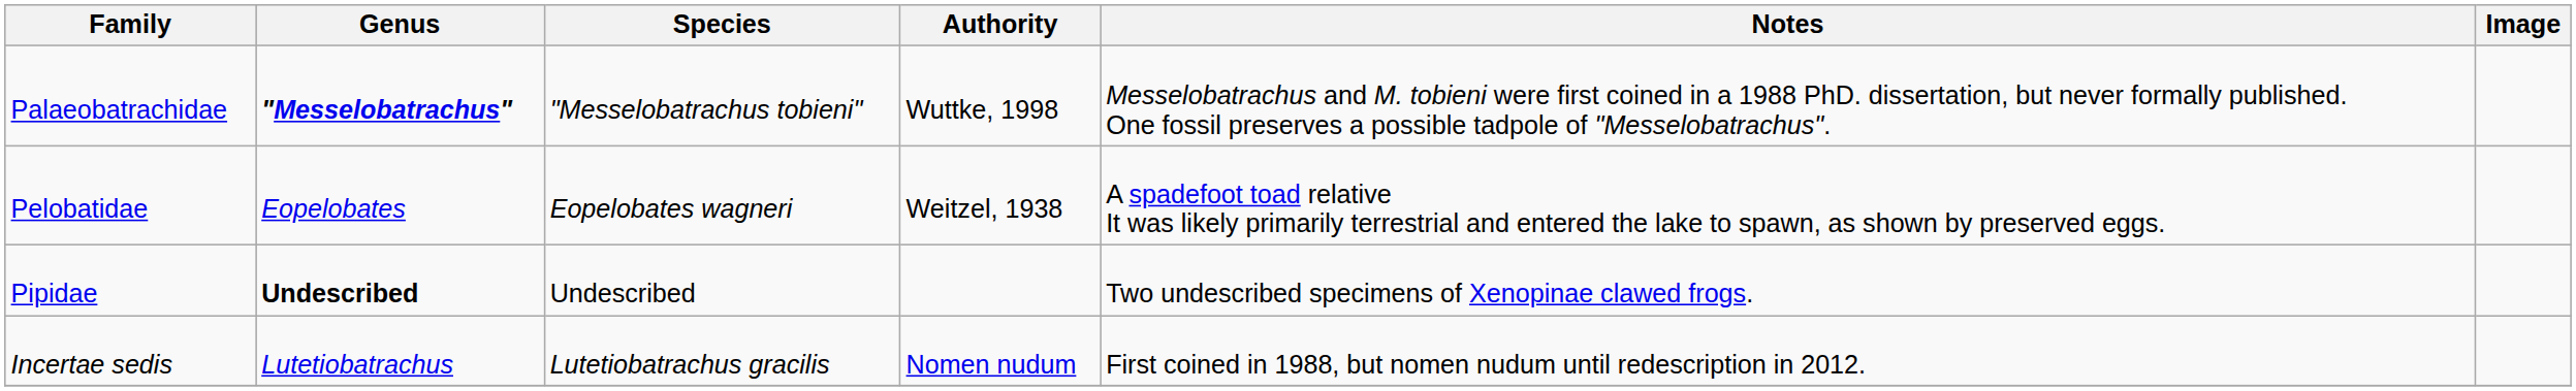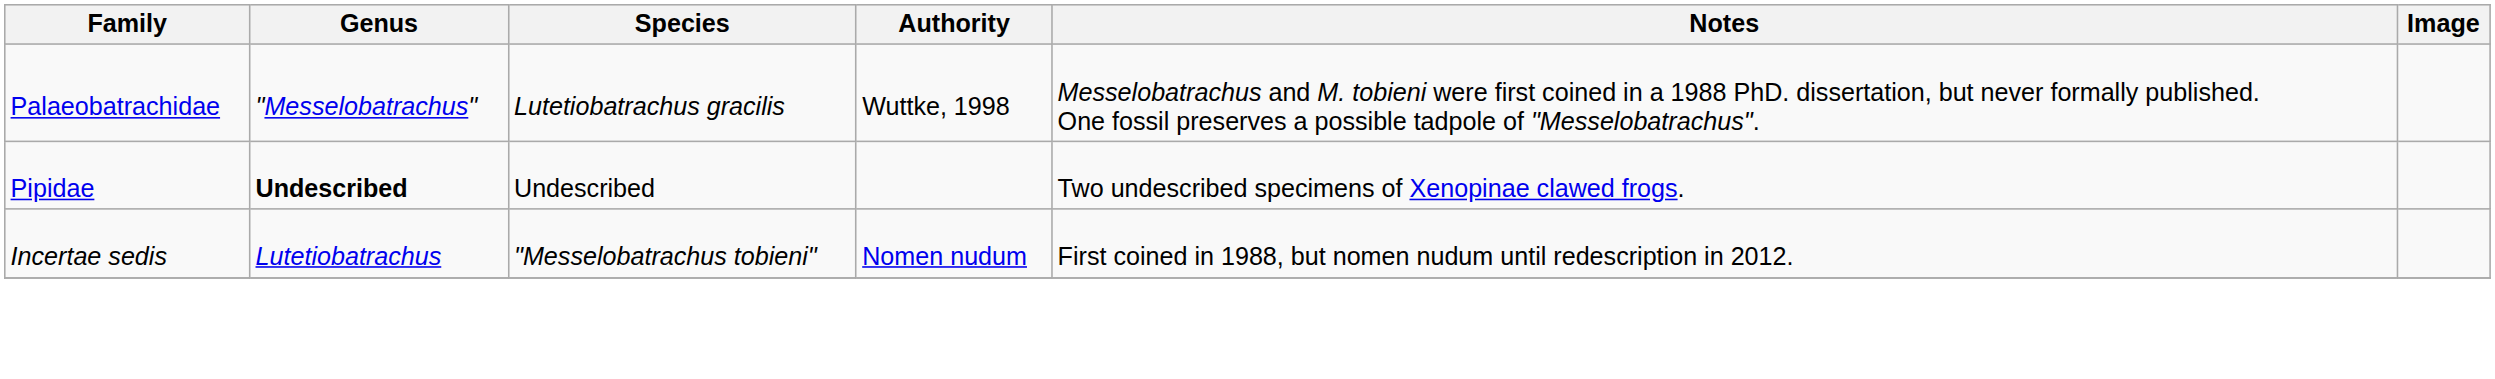Palaeobatrachidae | Genus: bold -> normal
Palaeobatrachidae | Species: "Messelobatrachus tobieni" -> Lutetiobatrachus gracilis
- row: Pelobatidae | Eopelobates | Eopelobates wagneri | Weitzel, 1938 | A spadefoot toad relative It was likely primarily terrestrial and entered the lake to spawn, as shown by preserved eggs.
Incertae sedis | Species: Lutetiobatrachus gracilis -> "Messelobatrachus tobieni"
